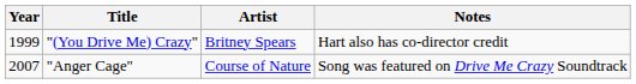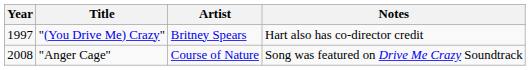"(You Drive Me) Crazy" | Year: 1999 -> 1997
"Anger Cage" | Year: 2007 -> 2008
